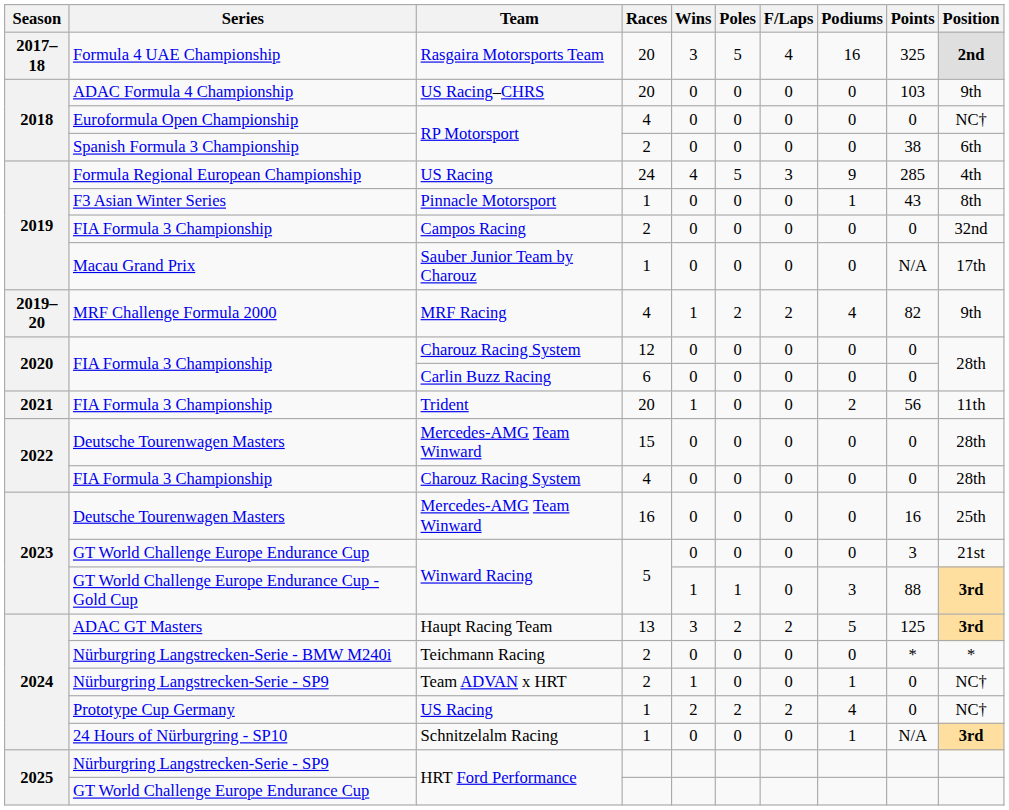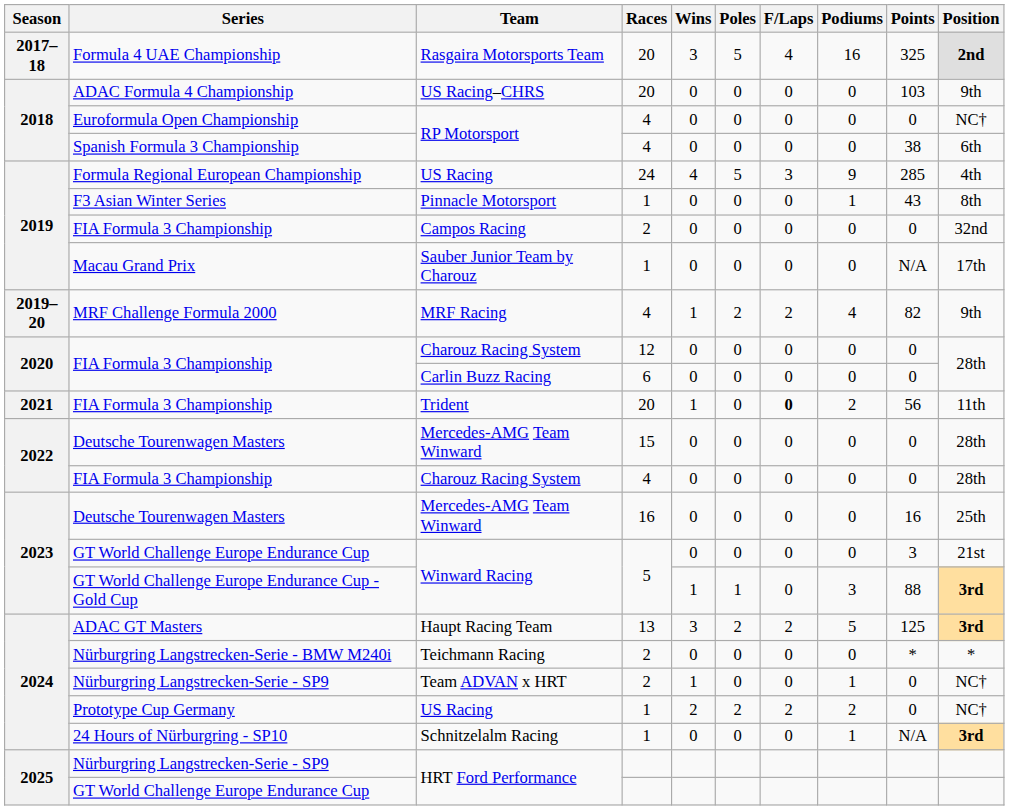Spanish Formula 3 Championship / RP Motorsport | Races: 2 -> 4
Trident | F/Laps: normal -> bold
Prototype Cup Germany / US Racing | Podiums: 4 -> 2
